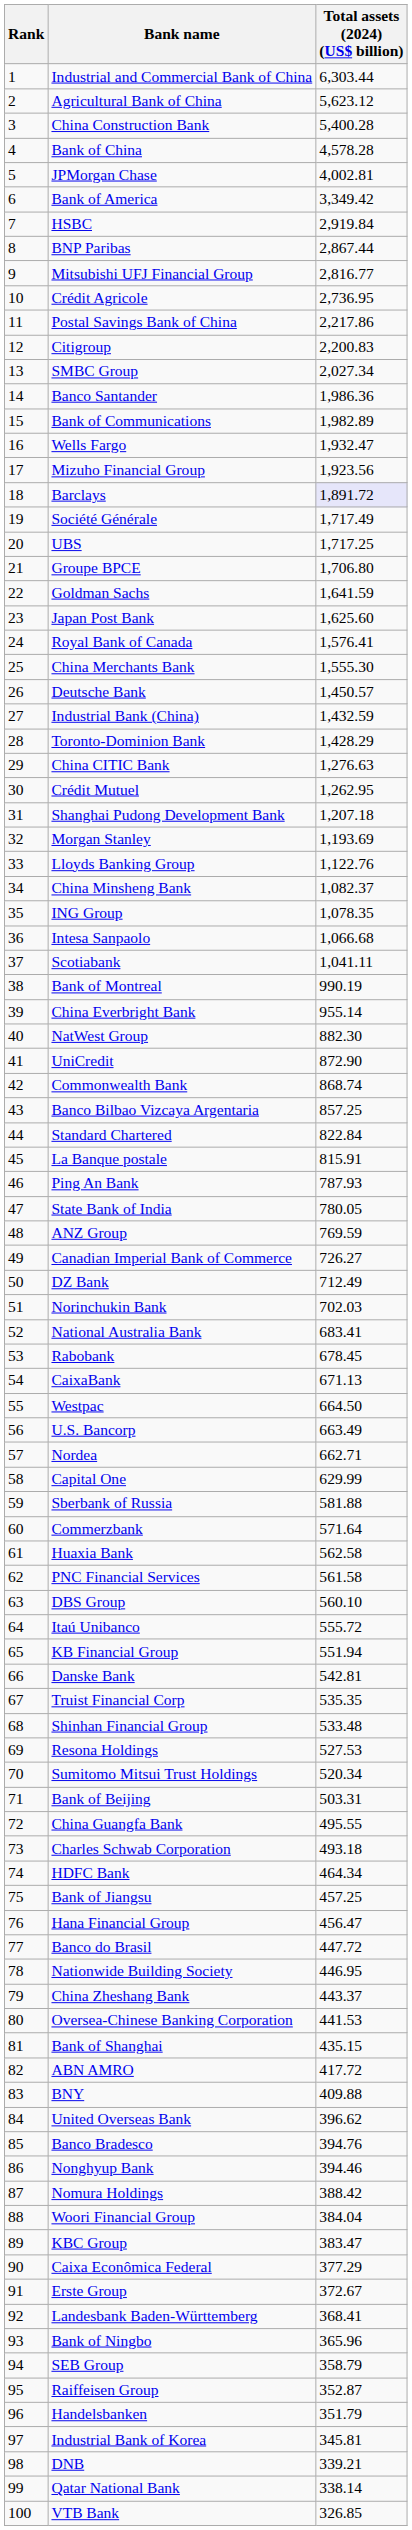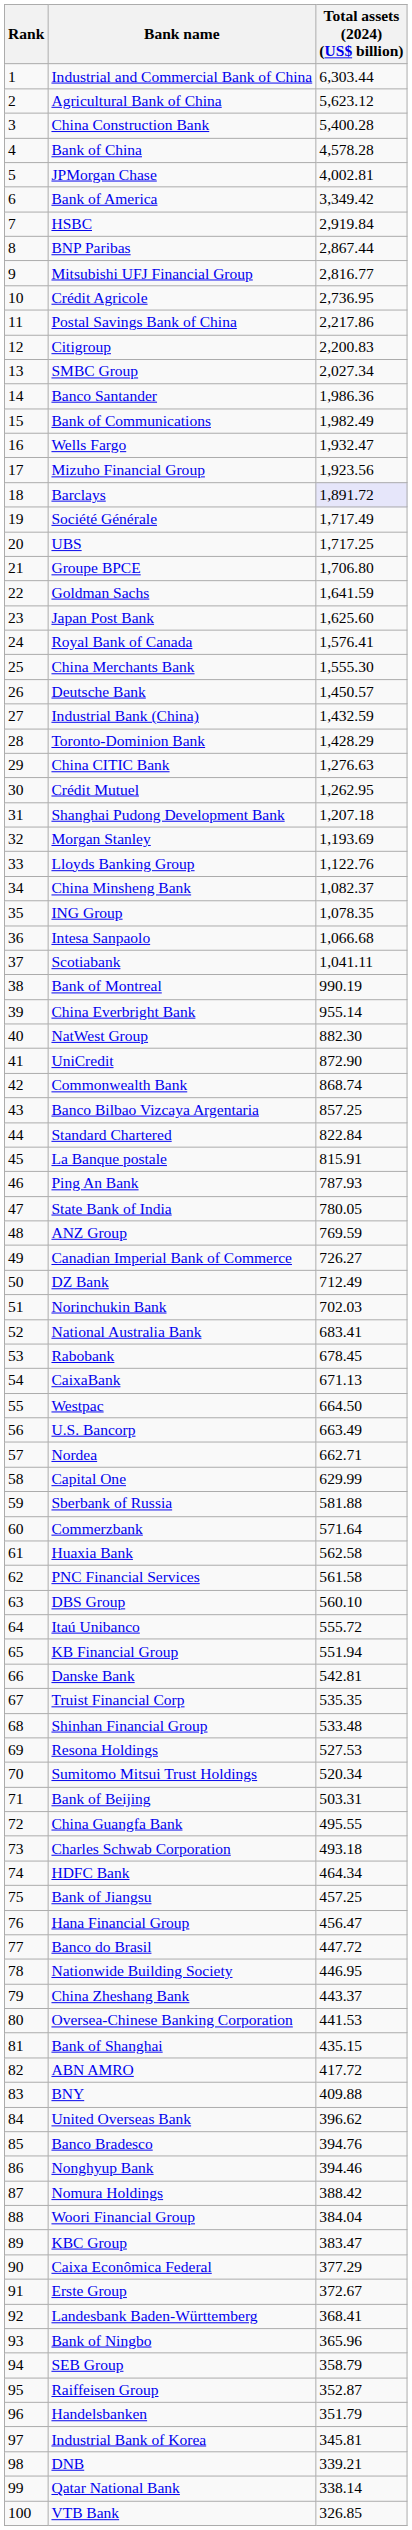Bank of Communications | Total assets (2024) (US$ billion): 1,982.89 -> 1,982.49
